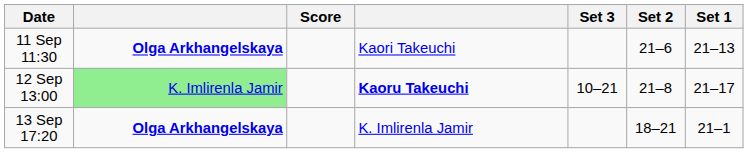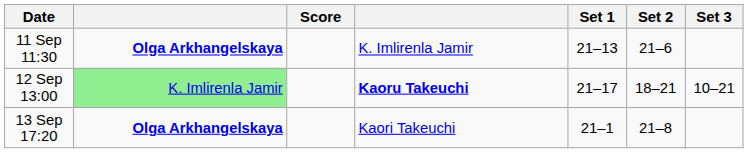columns swapped: Set 1 <-> Set 3
11 Sep 11:30 | column 4: Kaori Takeuchi -> K. Imlirenla Jamir
12 Sep 13:00 | Set 2: 21–8 -> 18–21
13 Sep 17:20 | column 4: K. Imlirenla Jamir -> Kaori Takeuchi
13 Sep 17:20 | Set 2: 18–21 -> 21–8
